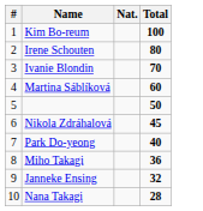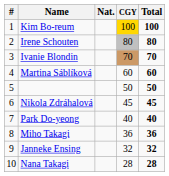+ column: CGY | 100 | 80 | 70 | 60 | 50 | 45 | 40 | 36 | 32 | 28
